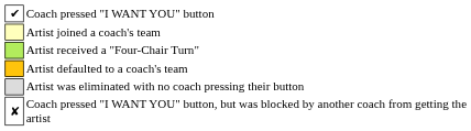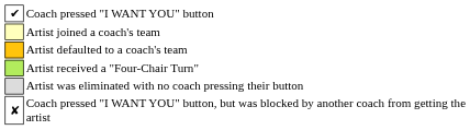rows swapped: Artist received a "Four-Chair Turn" <-> Artist defaulted to a coach's team
